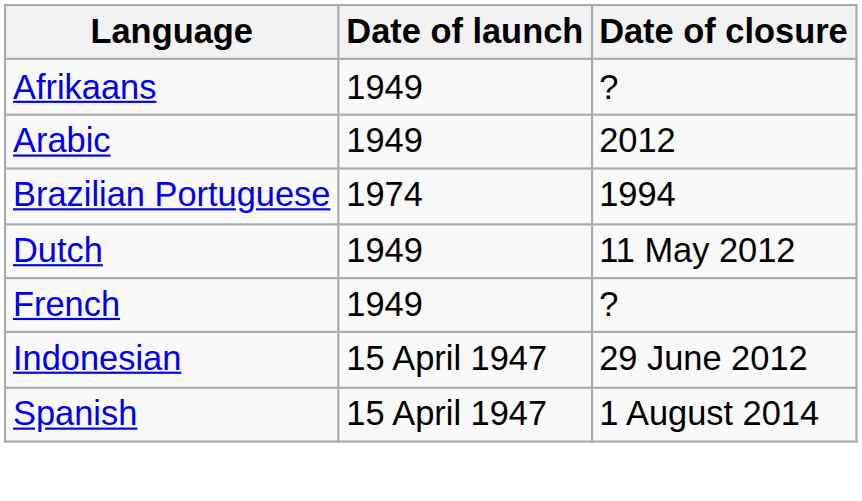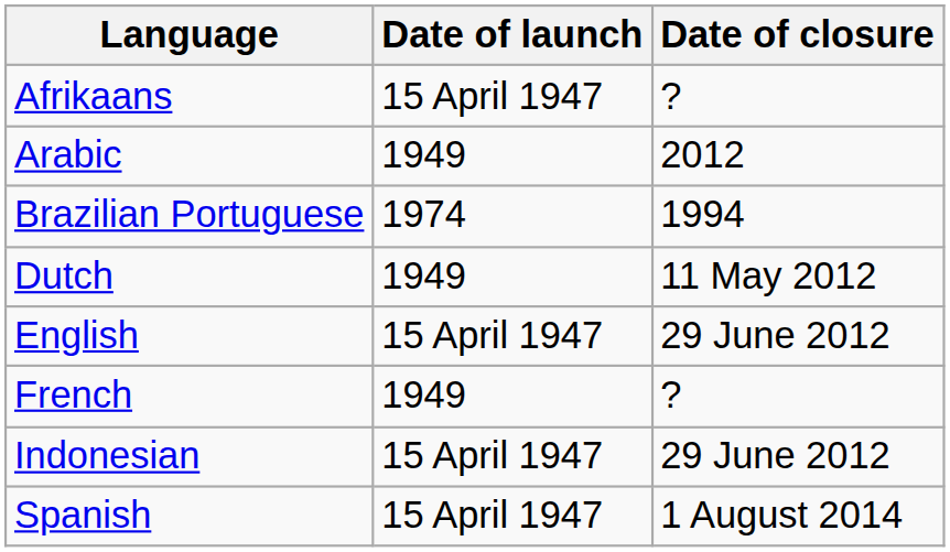Afrikaans | Date of launch: 1949 -> 15 April 1947
+ row: English | 15 April 1947 | 29 June 2012
